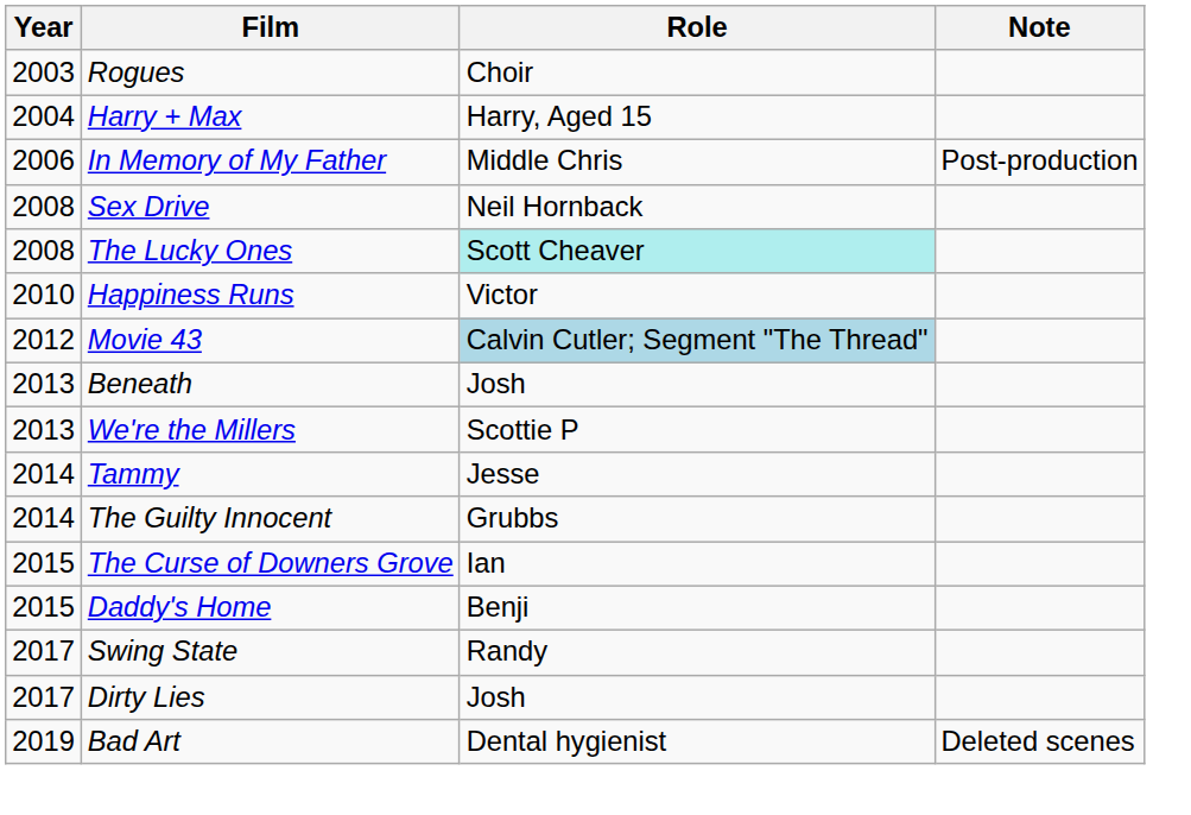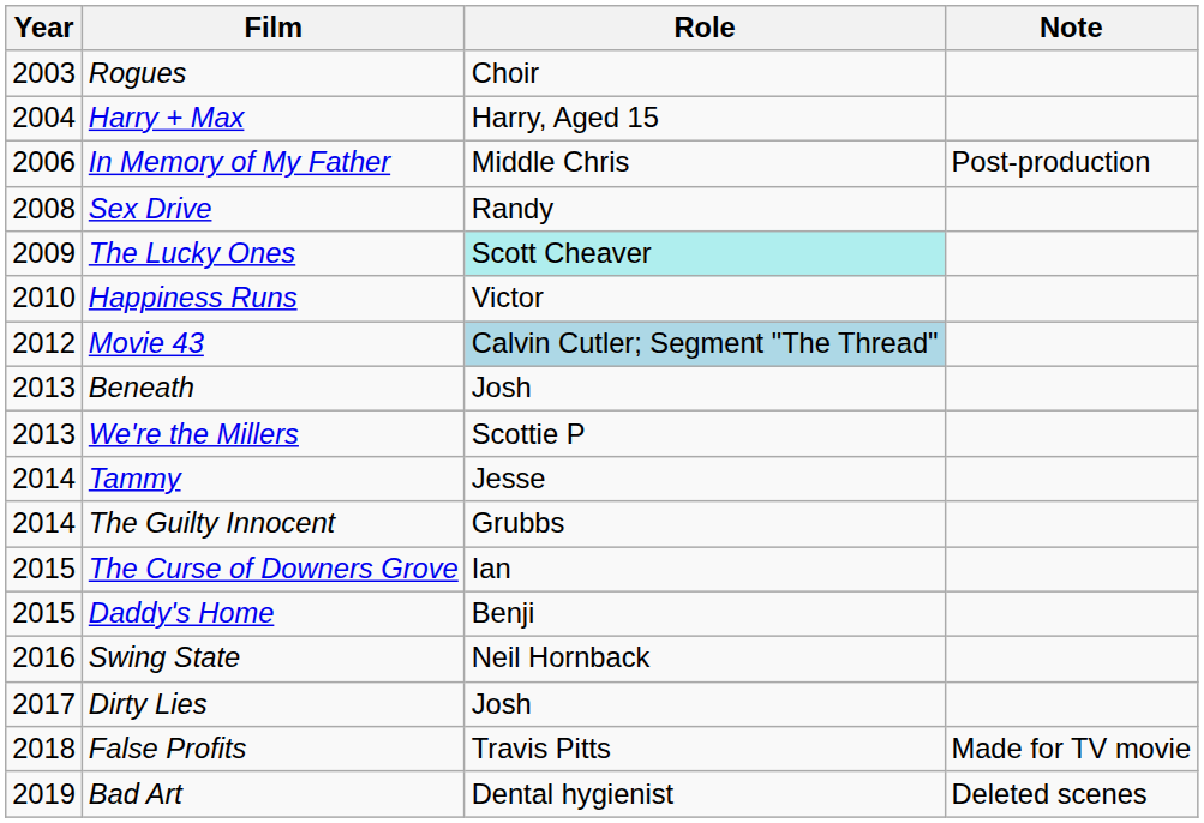Sex Drive | Role: Neil Hornback -> Randy
The Lucky Ones | Year: 2008 -> 2009
Swing State | Year: 2017 -> 2016
Swing State | Role: Randy -> Neil Hornback
+ row: 2018 | False Profits | Travis Pitts | Made for TV movie
